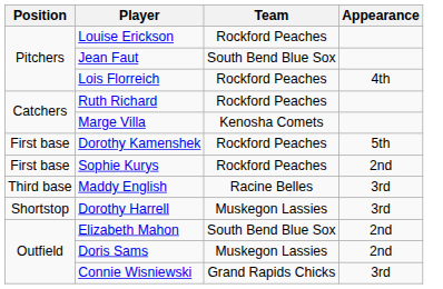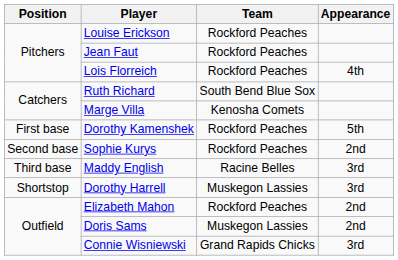Jean Faut | Team: South Bend Blue Sox -> Rockford Peaches
Ruth Richard | Team: Rockford Peaches -> South Bend Blue Sox
Sophie Kurys | Position: First base -> Second base
Elizabeth Mahon | Team: South Bend Blue Sox -> Rockford Peaches
